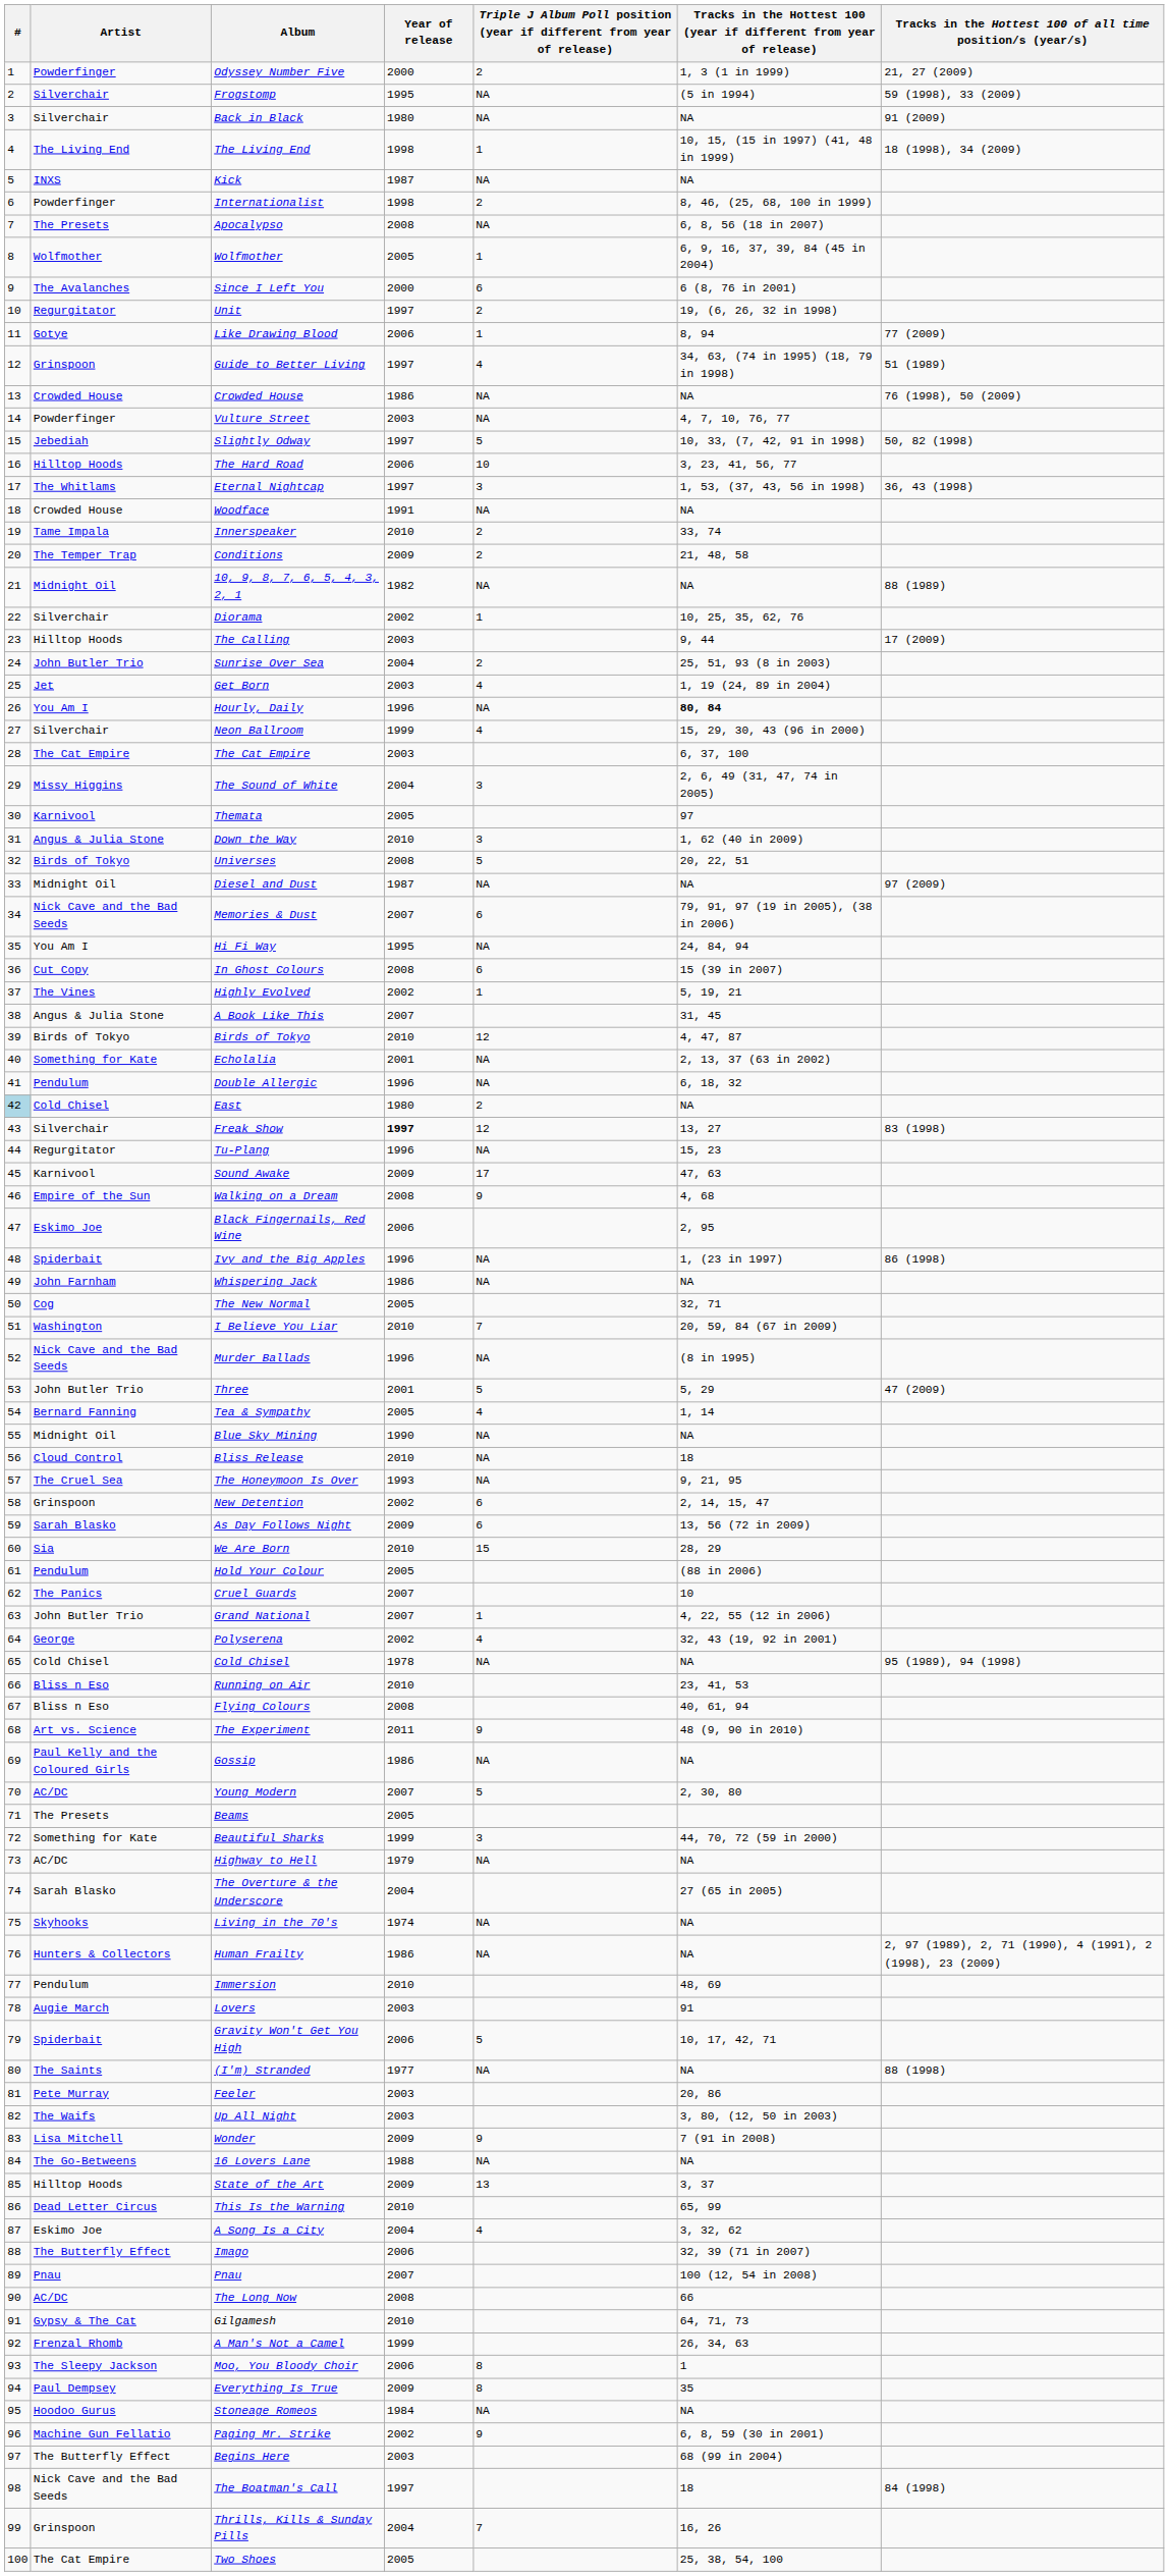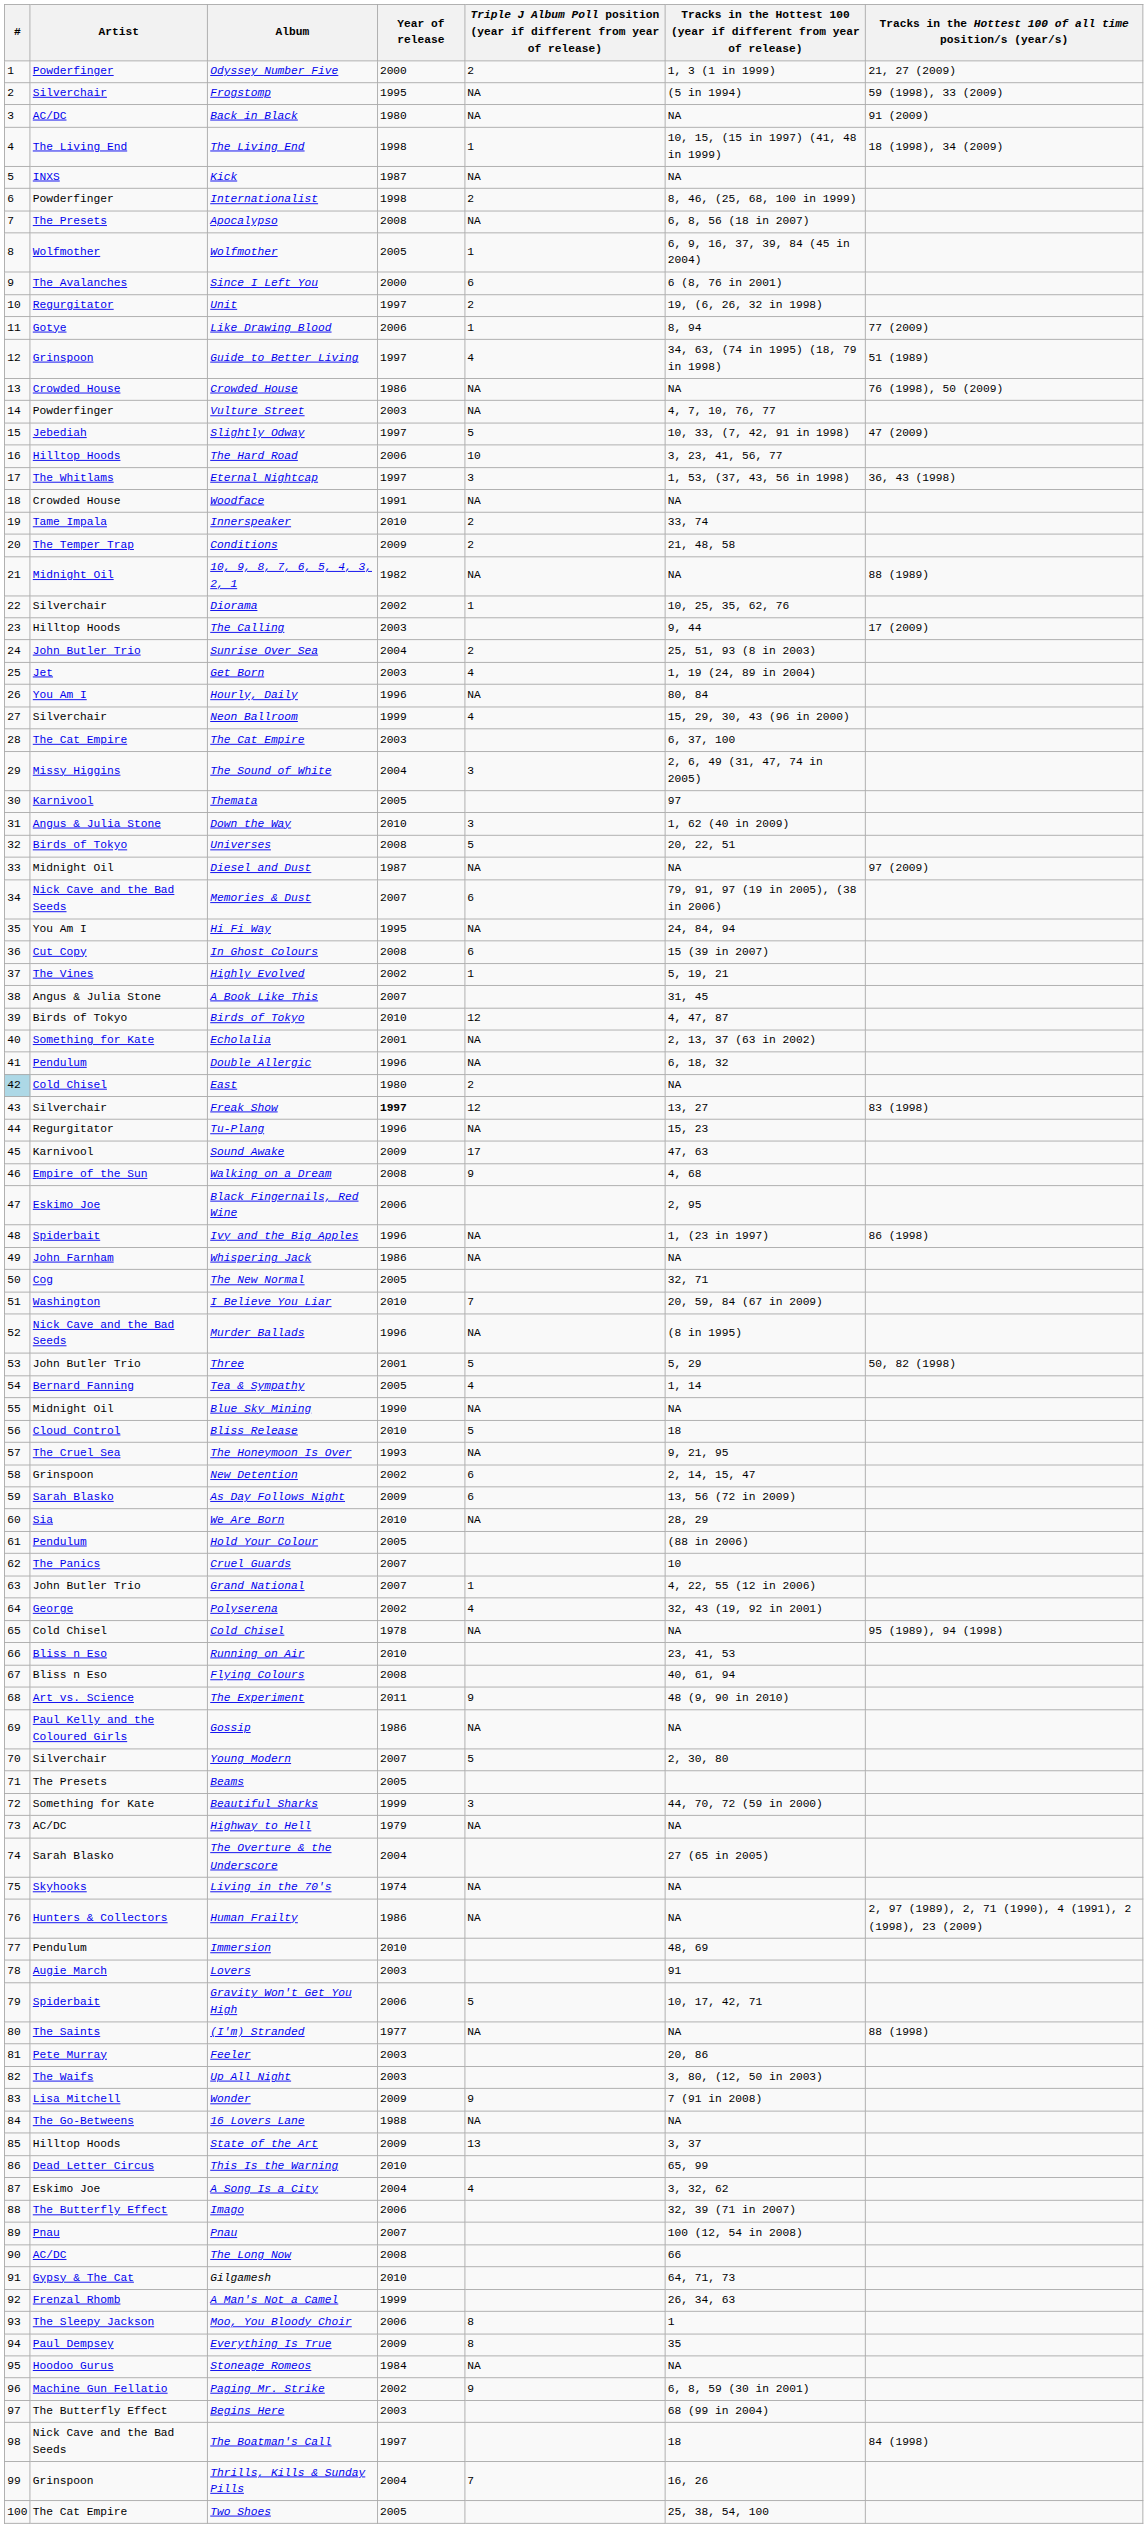Back in Black | Artist: Silverchair -> AC/DC
Slightly Odway | Tracks in the Hottest 100 of all time position/s (year/s): 50, 82 (1998) -> 47 (2009)
Hourly, Daily | column 6: bold -> normal
Three | Tracks in the Hottest 100 of all time position/s (year/s): 47 (2009) -> 50, 82 (1998)
Bliss Release | column 5: NA -> 5
We Are Born | column 5: 15 -> NA
Young Modern | Artist: AC/DC -> Silverchair
